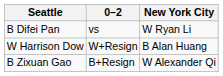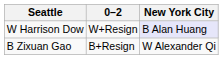- row: B Difei Pan | vs | W Ryan Li
W Harrison Dow | New York City: no background -> lavender background
